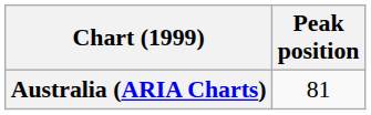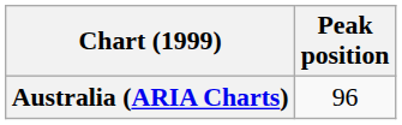Australia (ARIA Charts) | Peak position: 81 -> 96
